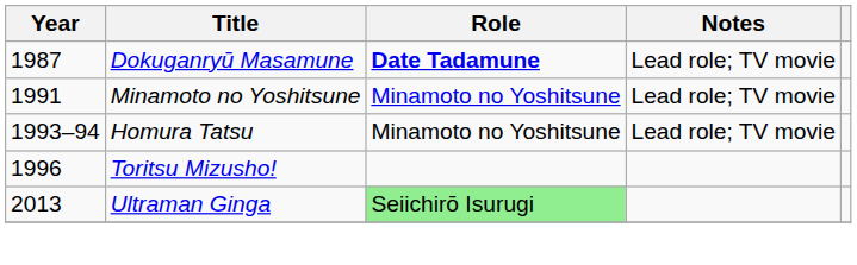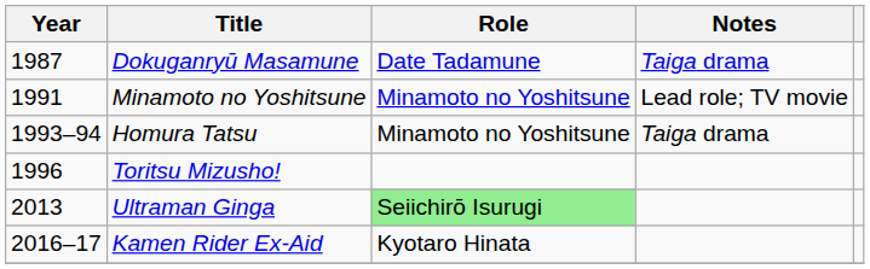Dokuganryū Masamune | Role: bold -> normal
Dokuganryū Masamune | Notes: Lead role; TV movie -> Taiga drama
Homura Tatsu | Notes: Lead role; TV movie -> Taiga drama
+ row: 2016–17 | Kamen Rider Ex-Aid | Kyotaro Hinata
